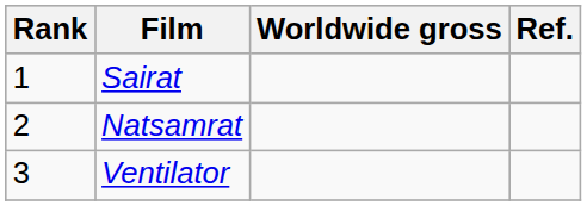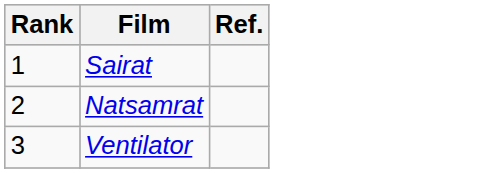- column: Worldwide gross
